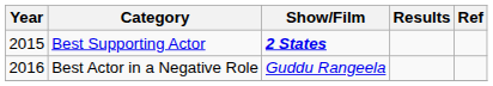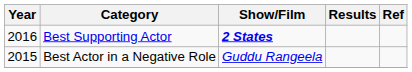Best Supporting Actor | Year: 2015 -> 2016
Best Actor in a Negative Role | Year: 2016 -> 2015
